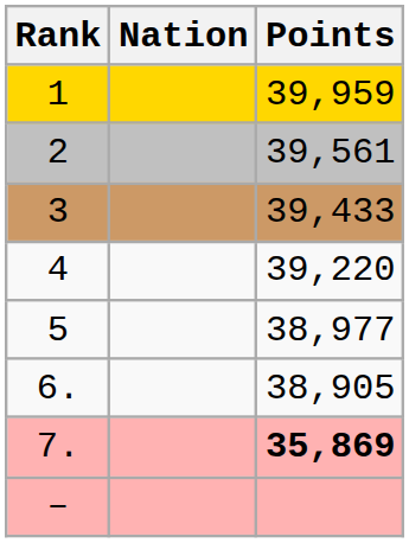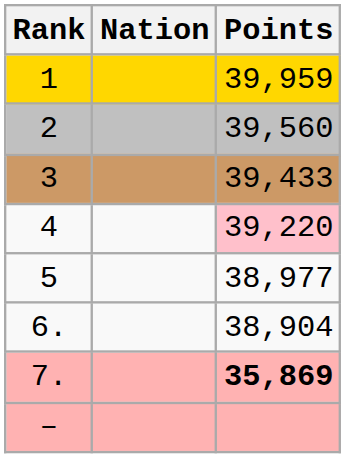2 | Points: 39,561 -> 39,560
4 | Points: no background -> pink background
6. | Points: 38,905 -> 38,904
